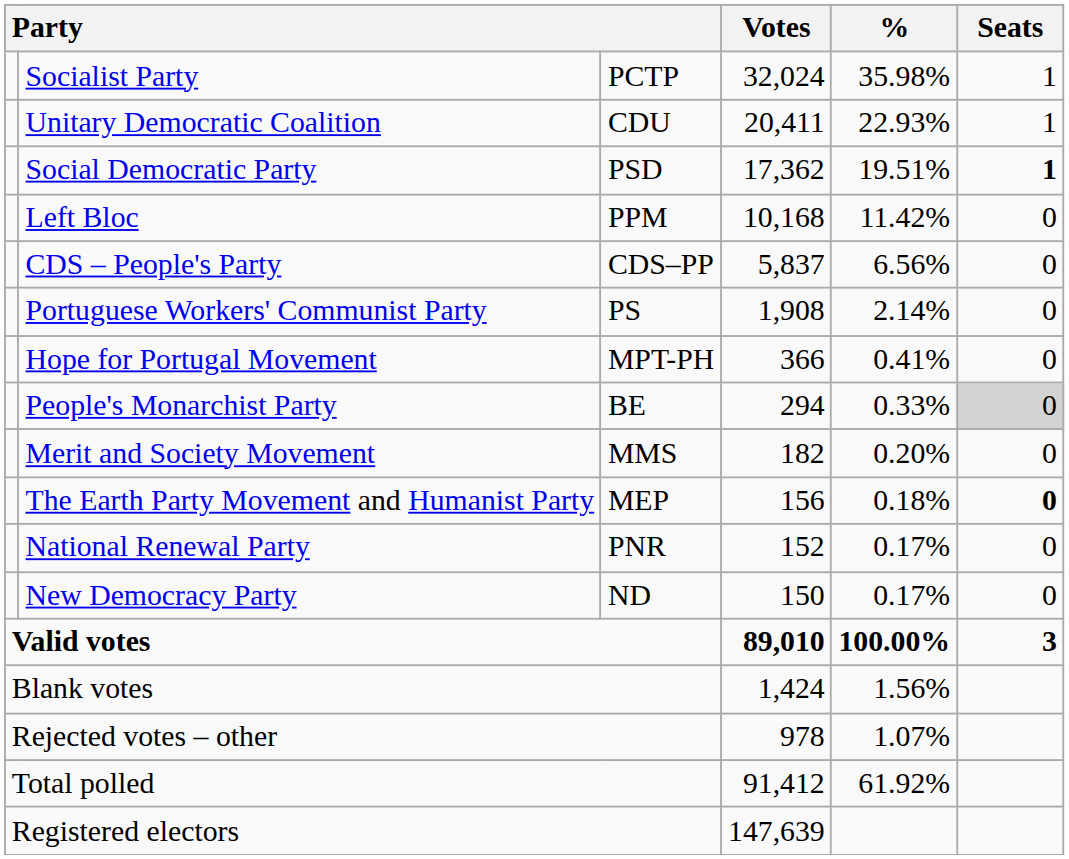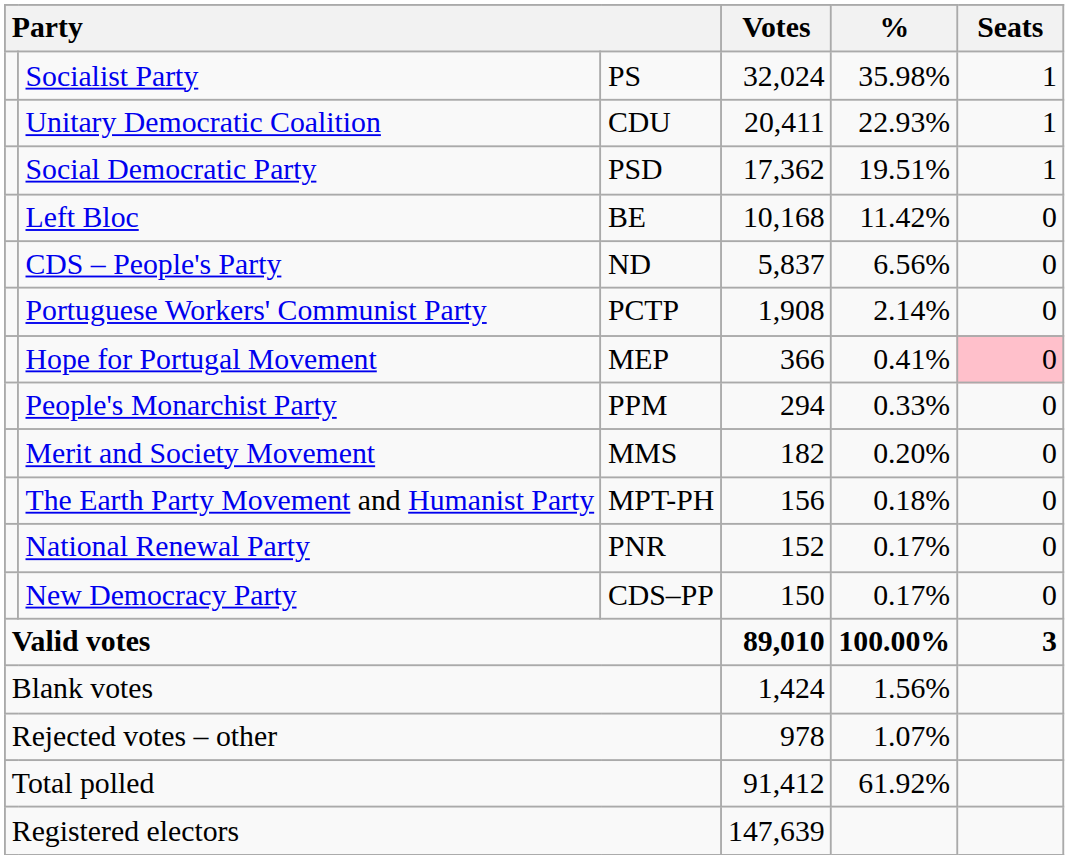Socialist Party | column 3: PCTP -> PS
Social Democratic Party | Seats: bold -> normal
Left Bloc | column 3: PPM -> BE
CDS – People's Party | column 3: CDS–PP -> ND
Portuguese Workers' Communist Party | column 3: PS -> PCTP
Hope for Portugal Movement | column 3: MPT-PH -> MEP
Hope for Portugal Movement | Seats: no background -> pink background
People's Monarchist Party | column 3: BE -> PPM
People's Monarchist Party | Seats: lightgrey background -> no background
The Earth Party Movement and Humanist Party | column 3: MEP -> MPT-PH
The Earth Party Movement and Humanist Party | Seats: bold -> normal
New Democracy Party | column 3: ND -> CDS–PP
